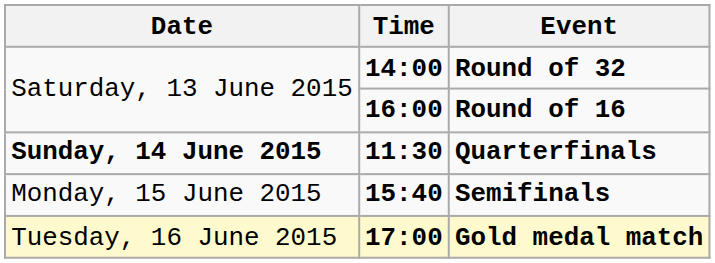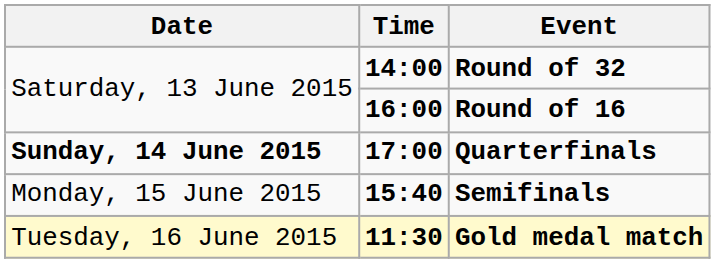Quarterfinals | Time: 11:30 -> 17:00
Gold medal match | Time: 17:00 -> 11:30
